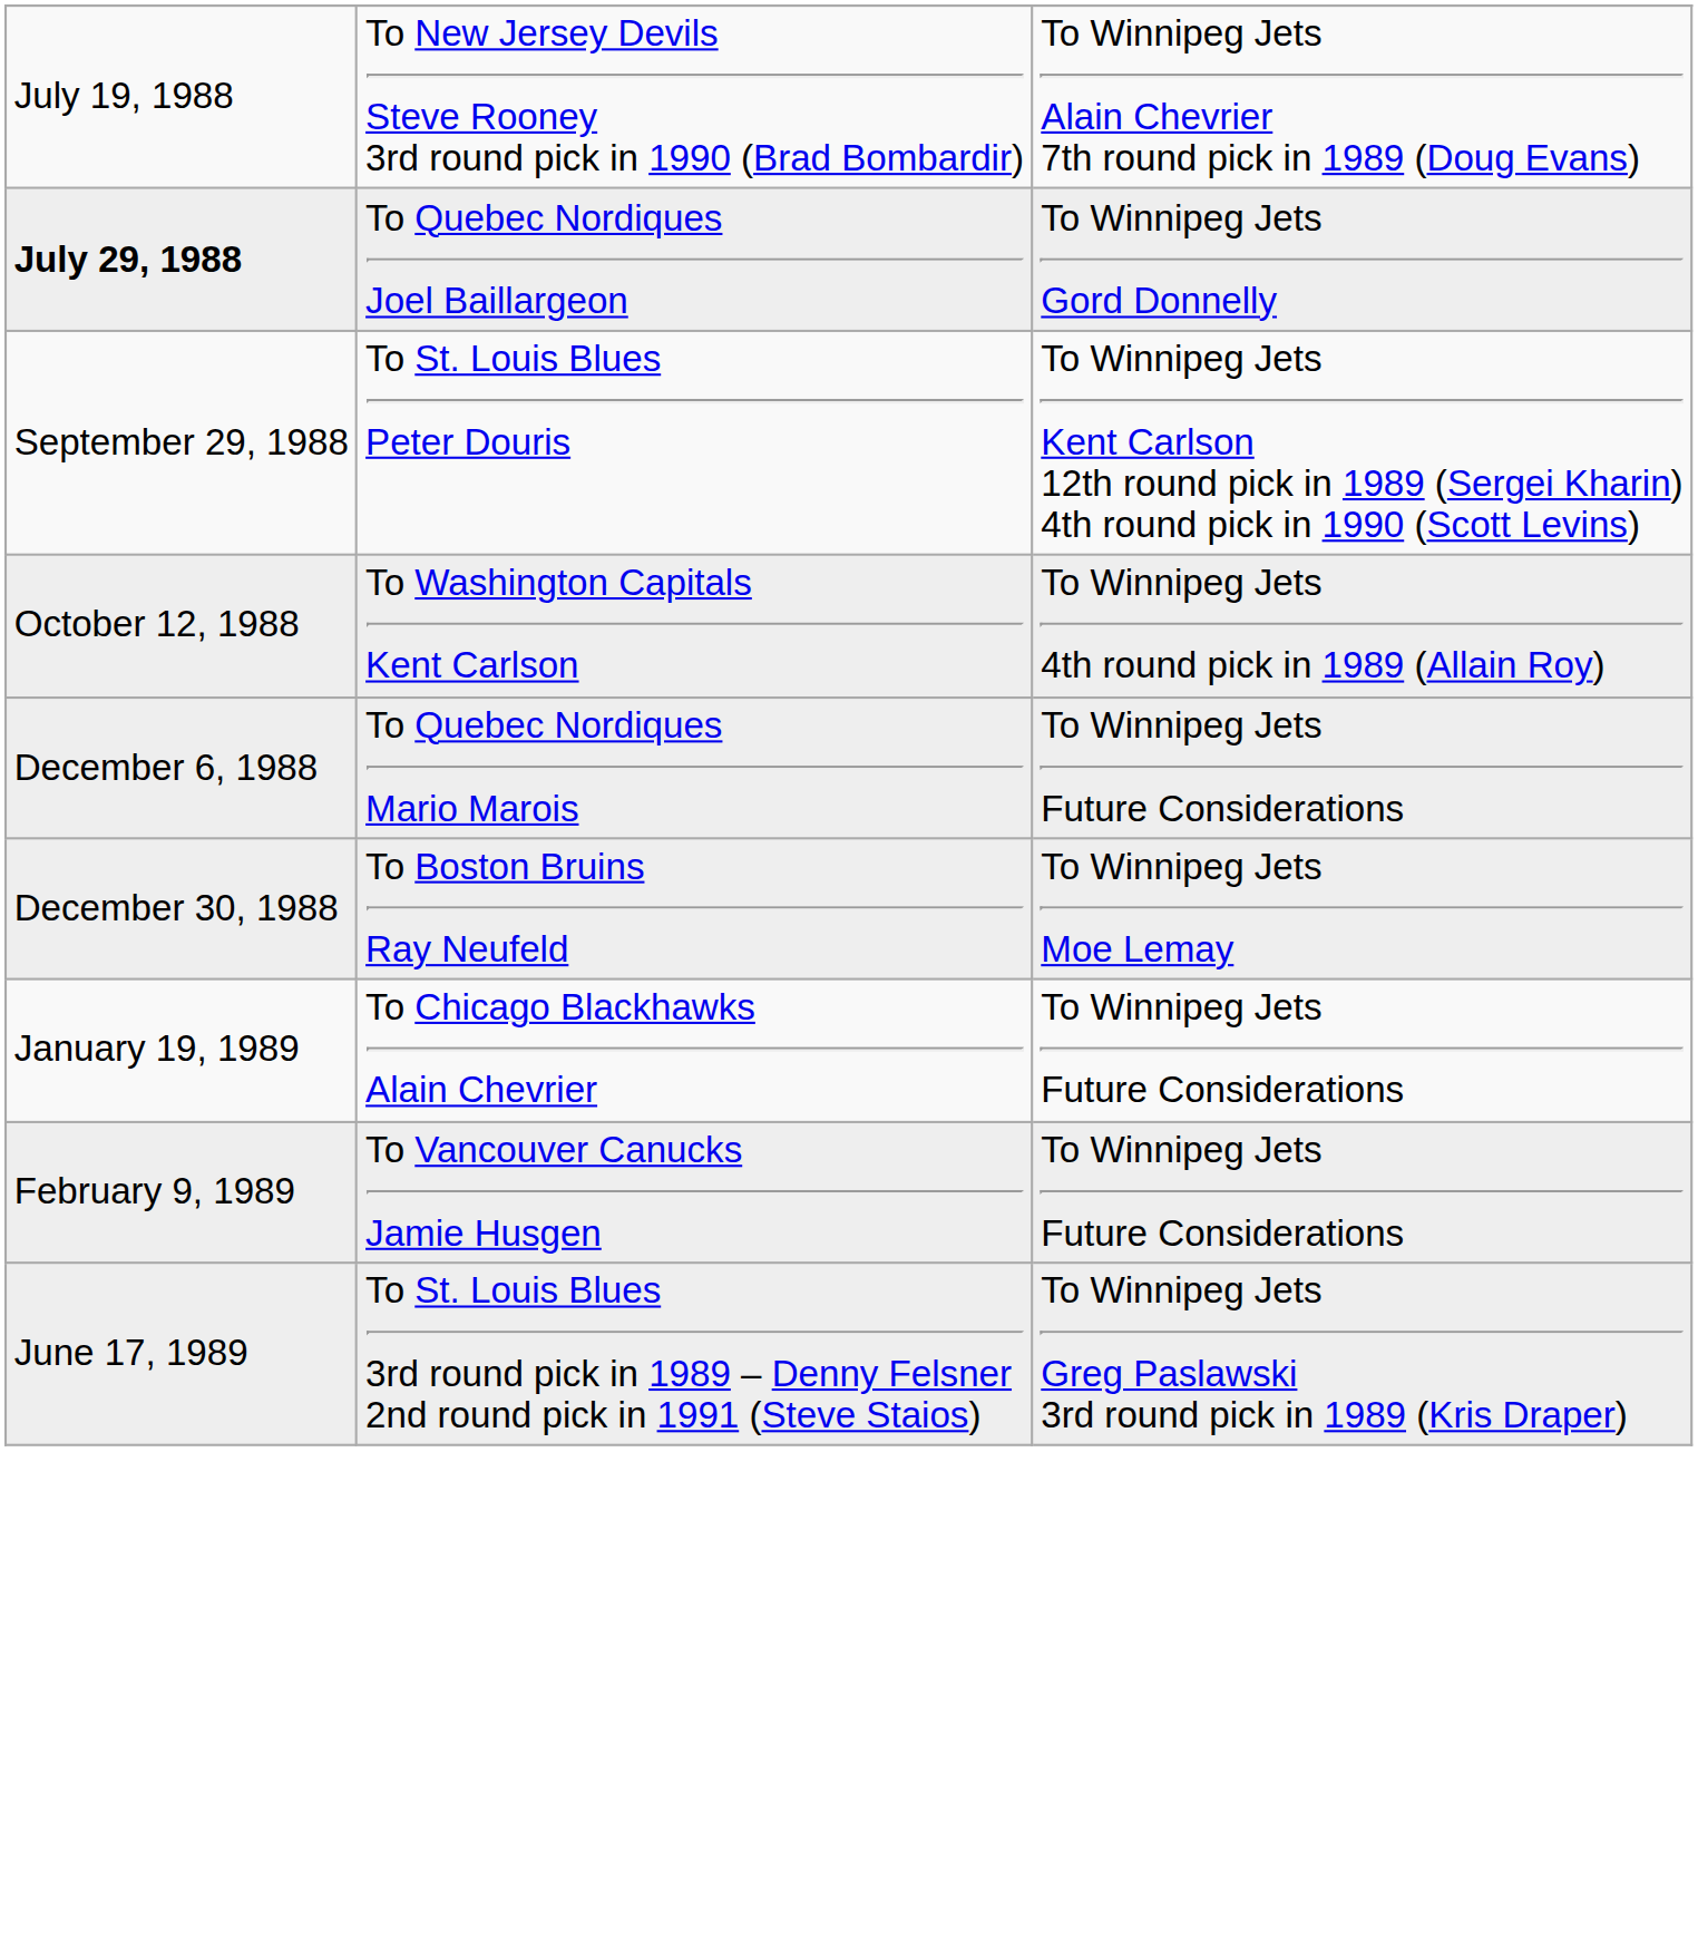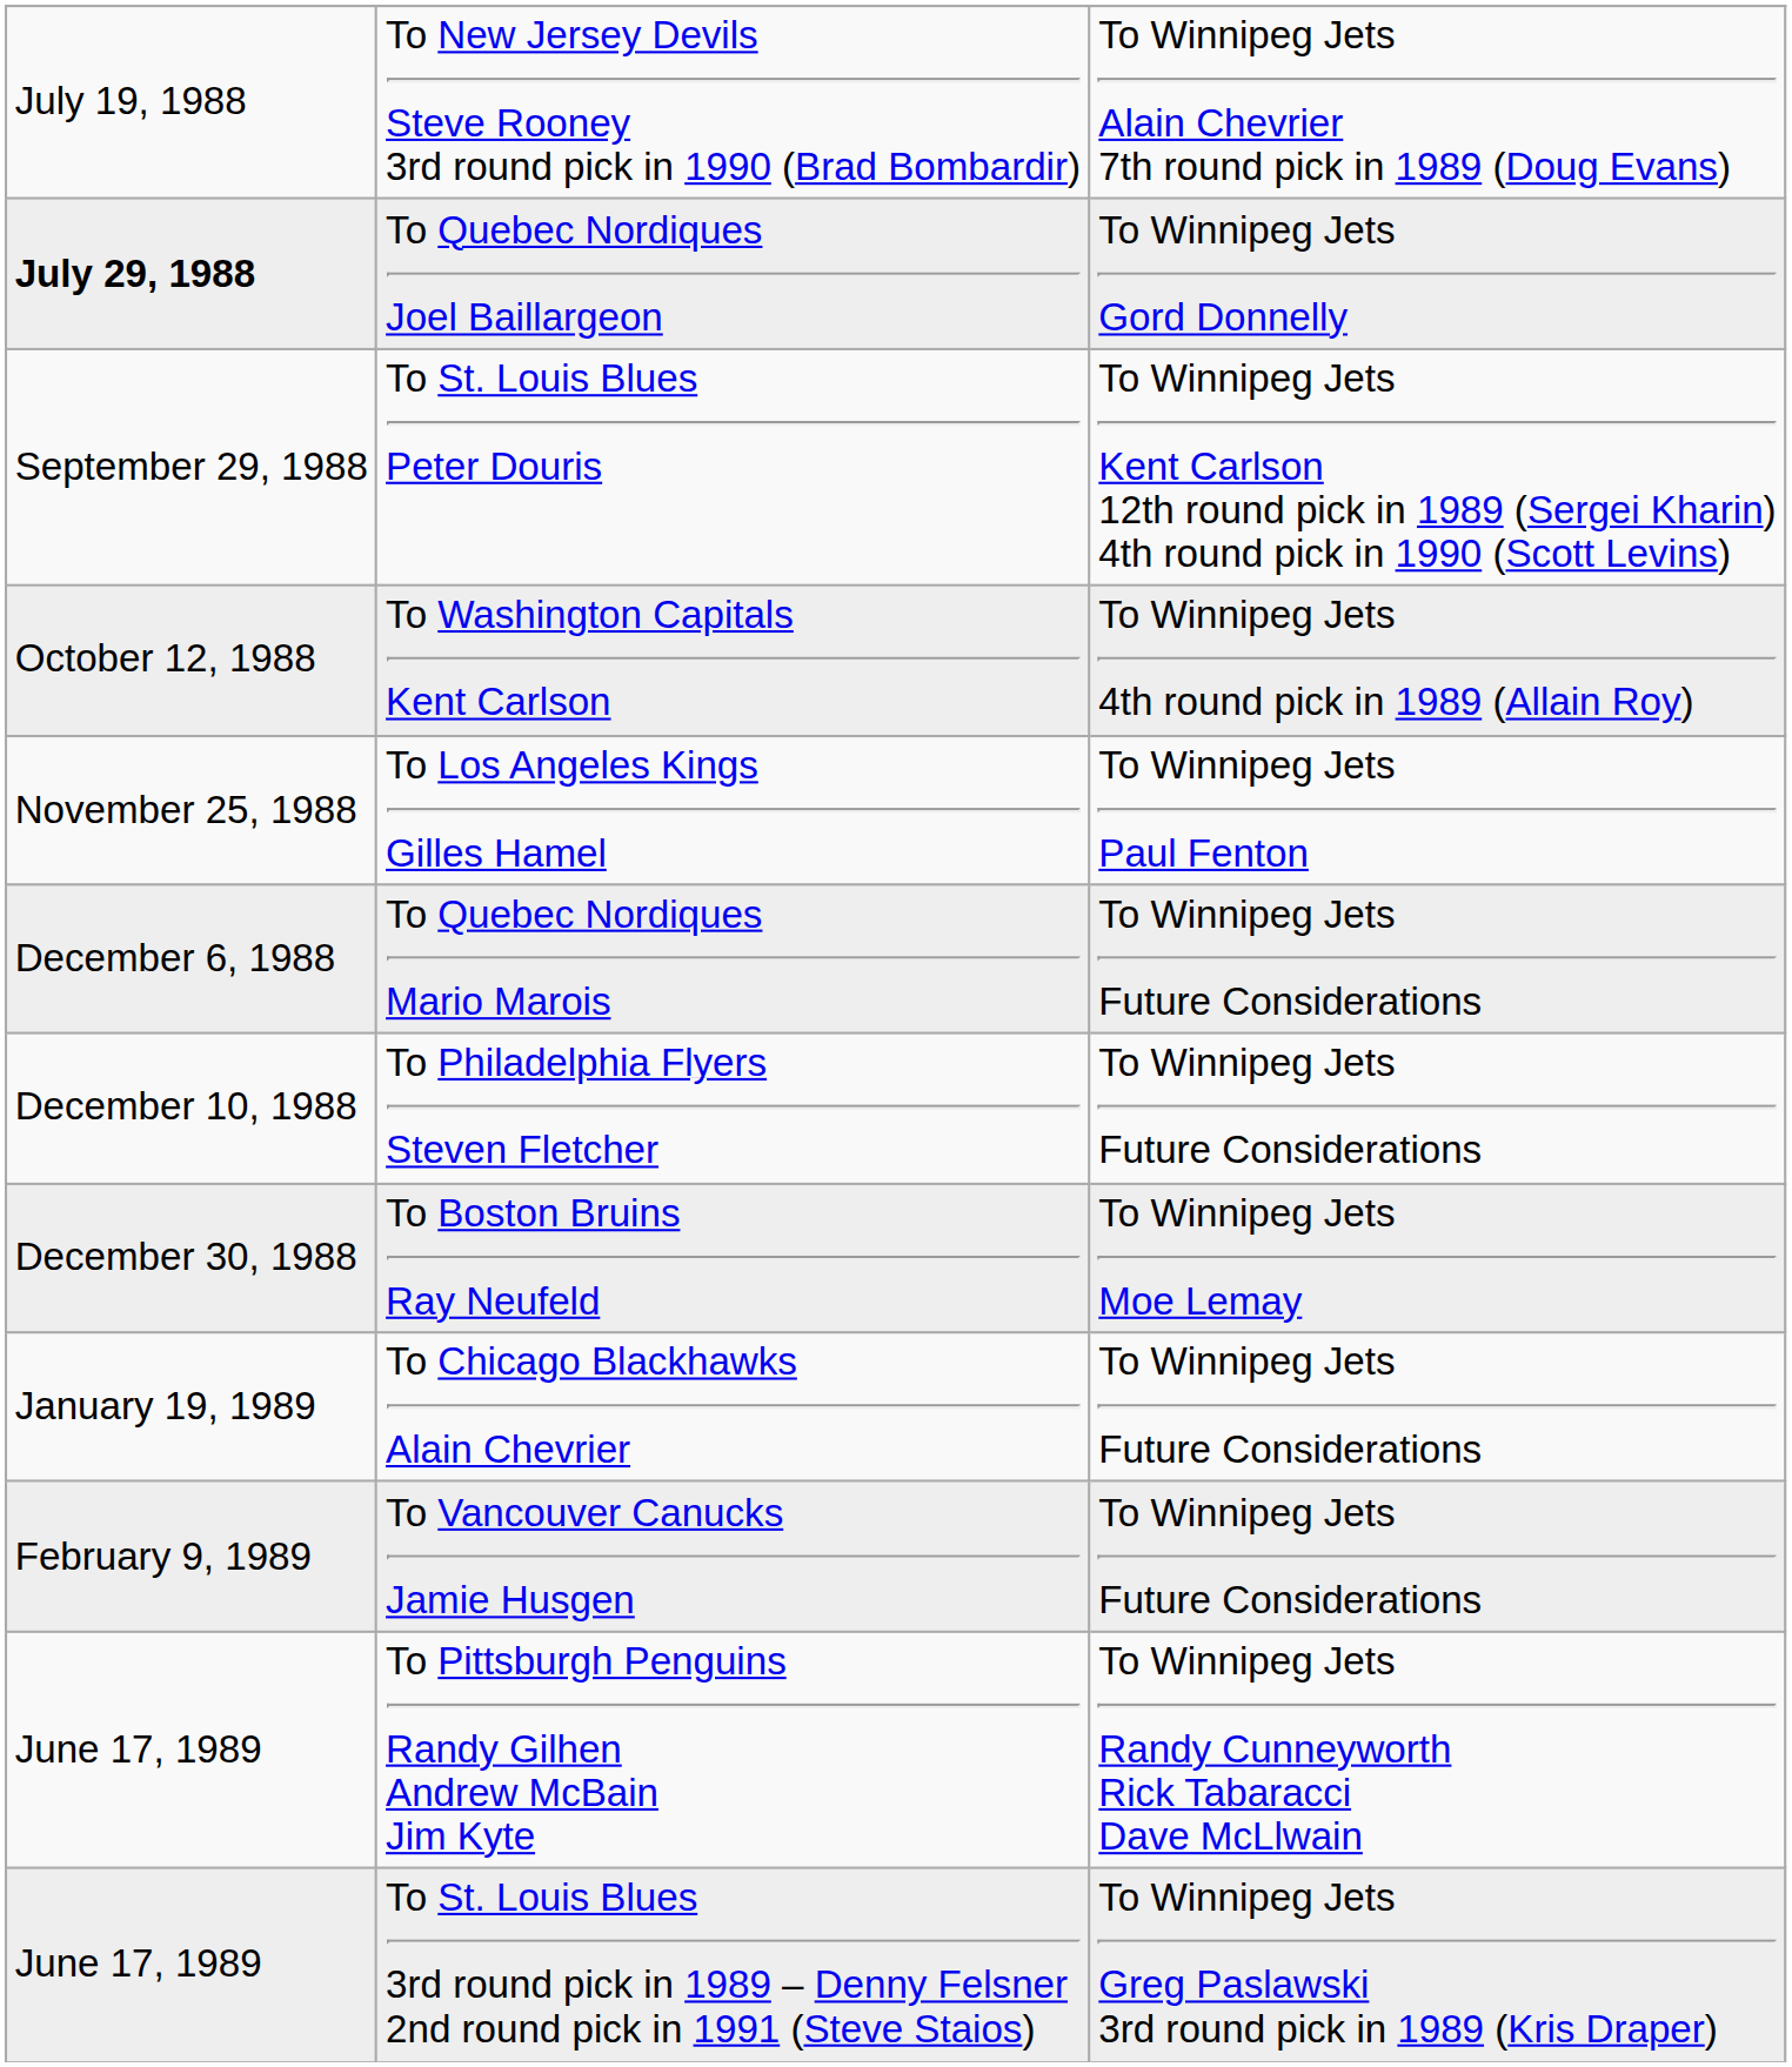+ row: November 25, 1988 | To Los Angeles Kings Gilles Hamel | To Winnipeg Jets Paul Fenton
+ row: December 10, 1988 | To Philadelphia Flyers Steven Fletcher | To Winnipeg Jets Future Considerations
+ row: June 17, 1989 | To Pittsburgh Penguins Randy Gilhen Andrew McBain Jim Kyte | To Winnipeg Jets Randy Cunneyworth Rick Tabaracci Dave McLlwain
